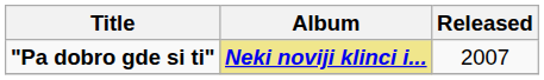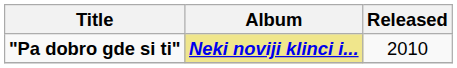"Pa dobro gde si ti" | Released: 2007 -> 2010
